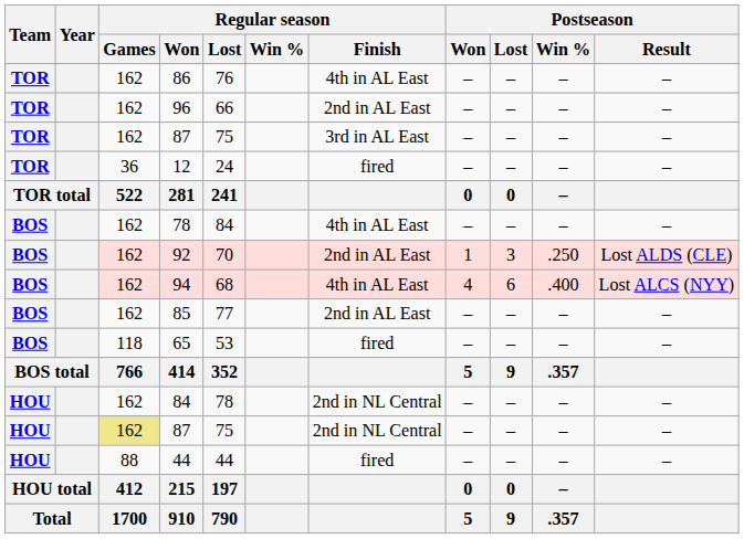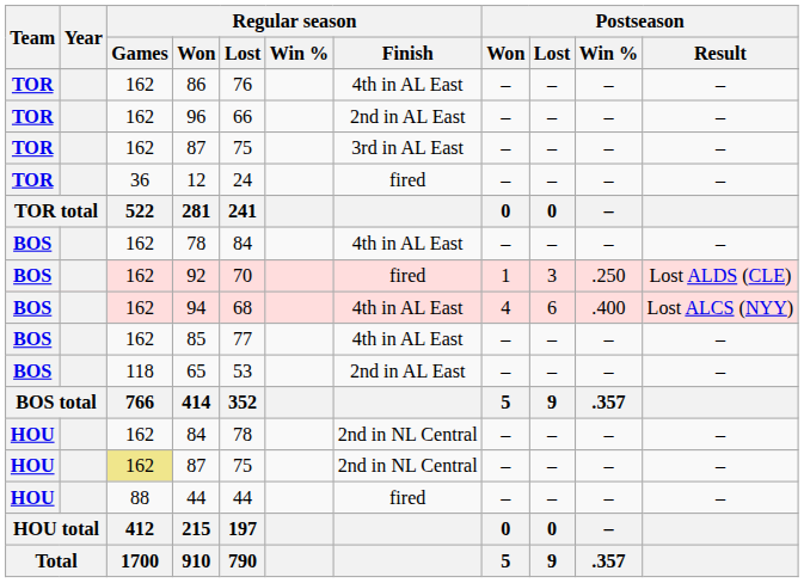92 | Regular season / Finish: 2nd in AL East -> fired
85 | Regular season / Finish: 2nd in AL East -> 4th in AL East
65 | Regular season / Finish: fired -> 2nd in AL East
